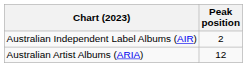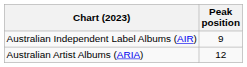Australian Independent Label Albums (AIR) | Peak position: 2 -> 9
